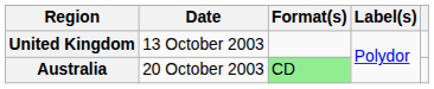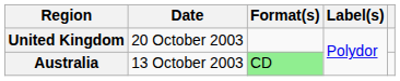United Kingdom | Date: 13 October 2003 -> 20 October 2003
Australia | Date: 20 October 2003 -> 13 October 2003
